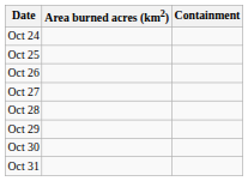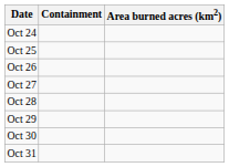columns swapped: Area burned acres (km2) <-> Containment
